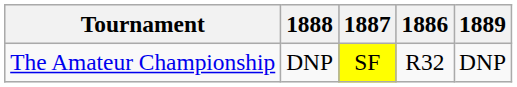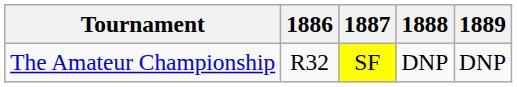columns swapped: 1886 <-> 1888
